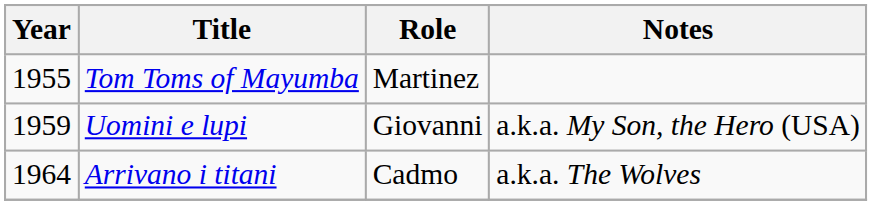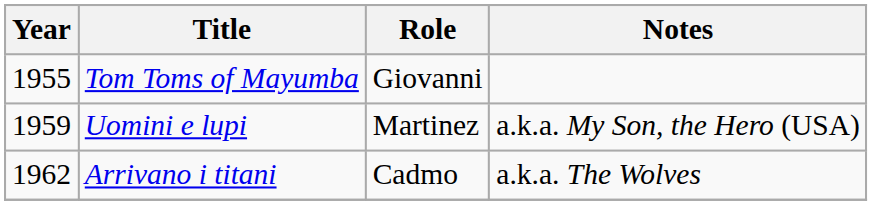Tom Toms of Mayumba | Role: Martinez -> Giovanni
Uomini e lupi | Role: Giovanni -> Martinez
Arrivano i titani | Year: 1964 -> 1962
